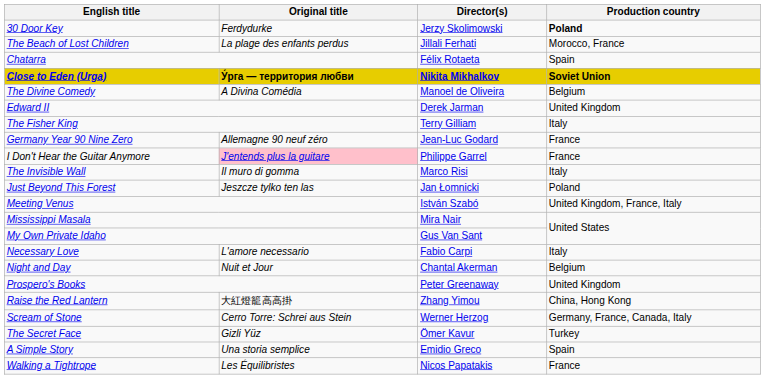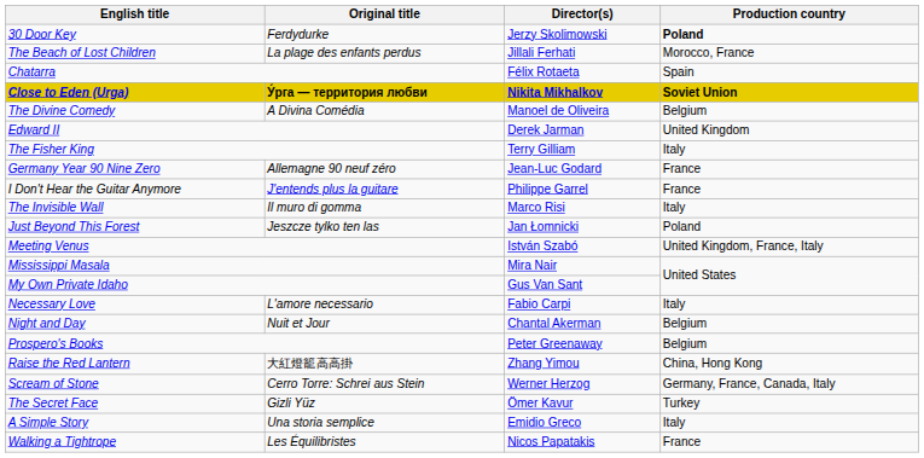I Don't Hear the Guitar Anymore | Original title: pink background -> no background
Prospero's Books | Production country: United Kingdom -> Belgium
A Simple Story | Production country: Spain -> Italy
